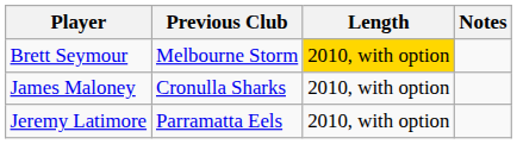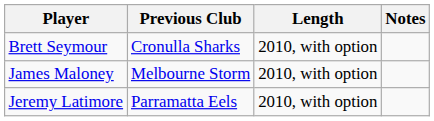Brett Seymour | Previous Club: Melbourne Storm -> Cronulla Sharks
Brett Seymour | Length: gold background -> no background
James Maloney | Previous Club: Cronulla Sharks -> Melbourne Storm
